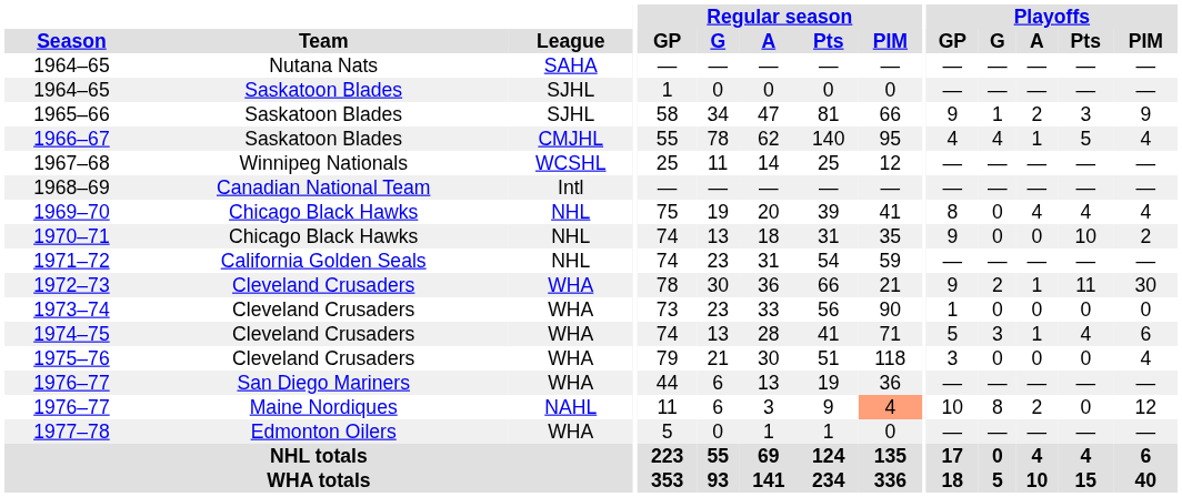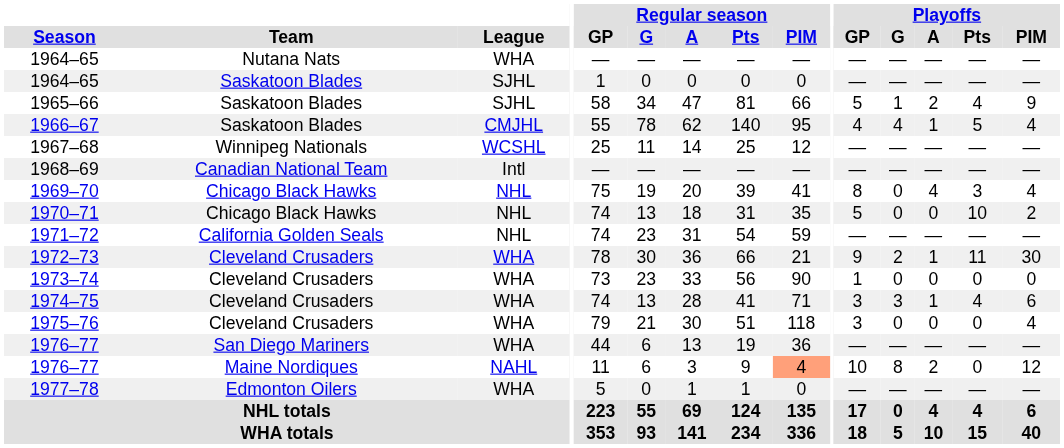1964–65 / Nutana Nats | League: SAHA -> WHA
1965–66 | Playoffs / GP: 9 -> 5
1965–66 | Playoffs / Pts: 3 -> 4
1969–70 | Playoffs / Pts: 4 -> 3
1970–71 | Playoffs / GP: 9 -> 5
1974–75 | Playoffs / GP: 5 -> 3
